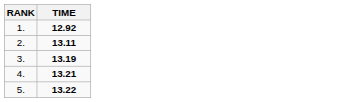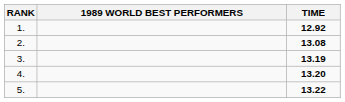+ column: 1989 WORLD BEST PERFORMERS
2. | TIME: 13.11 -> 13.08
4. | TIME: 13.21 -> 13.20
